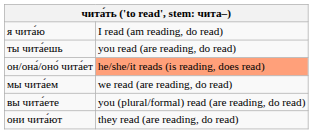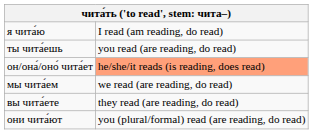вы чита́ете | column 2: you (plural/formal) read (are reading, do read) -> they read (are reading, do read)
они чита́ют | column 2: they read (are reading, do read) -> you (plural/formal) read (are reading, do read)
